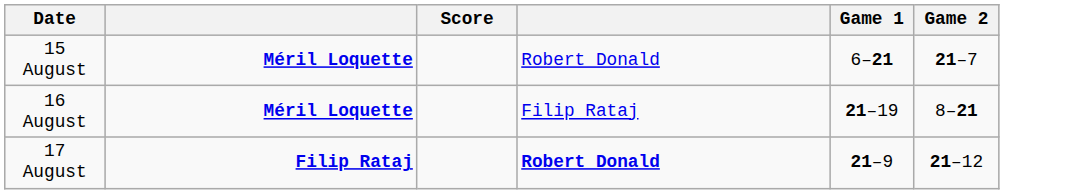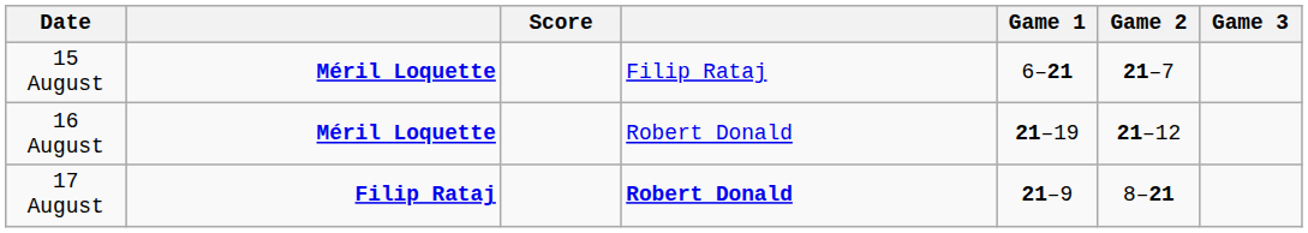+ column: Game 3
15 August | column 4: Robert Donald -> Filip Rataj
16 August | column 4: Filip Rataj -> Robert Donald
16 August | Game 2: 8–21 -> 21–12
17 August | Game 2: 21–12 -> 8–21
